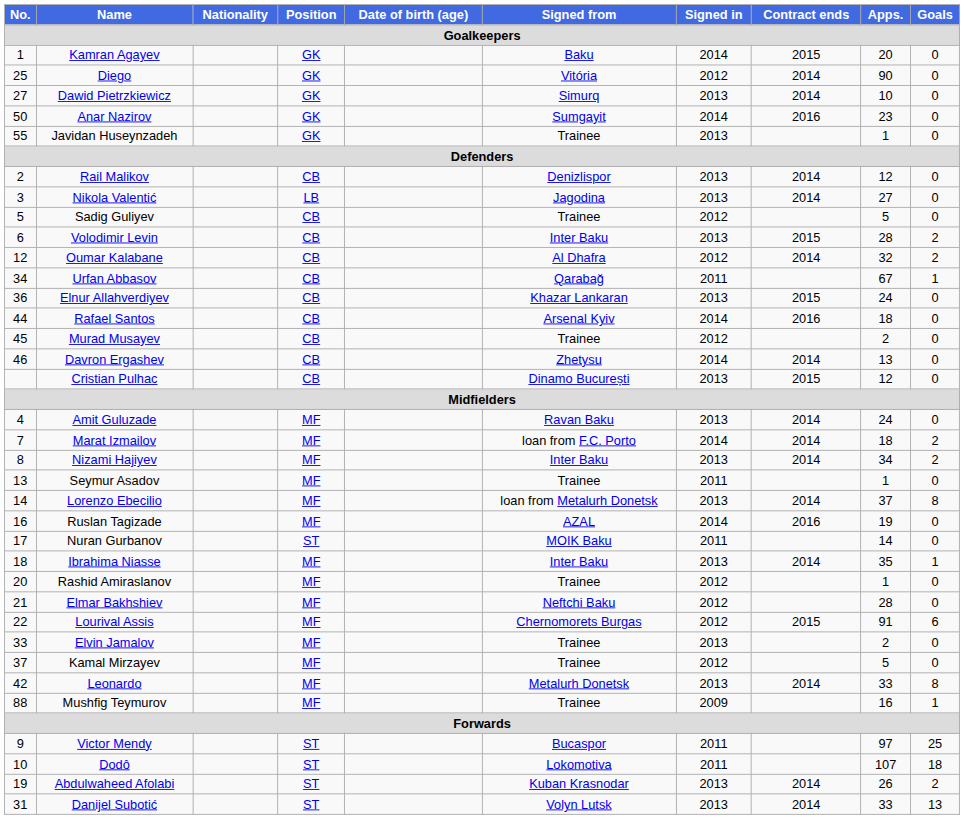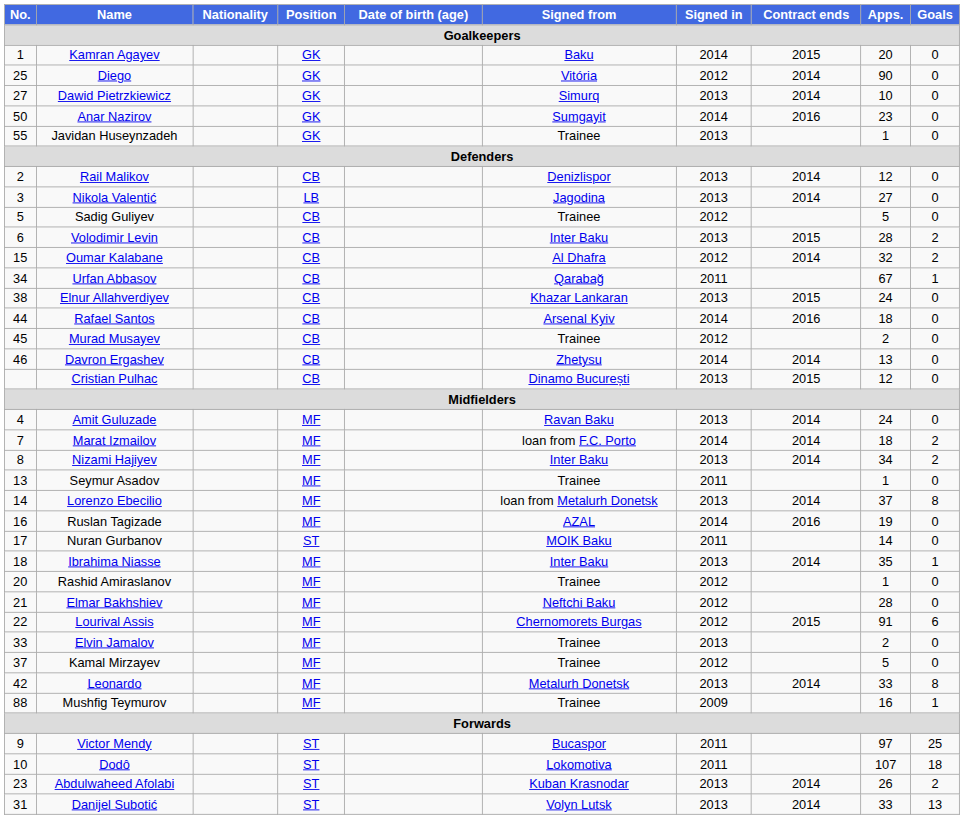Oumar Kalabane | No.: 12 -> 15
Elnur Allahverdiyev | No.: 36 -> 38
Abdulwaheed Afolabi | No.: 19 -> 23
